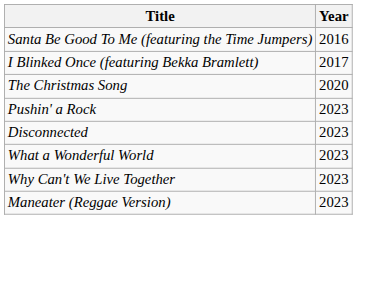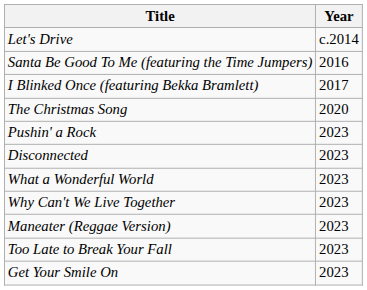+ row: Let's Drive | c.2014
+ row: Too Late to Break Your Fall | 2023
+ row: Get Your Smile On | 2023
